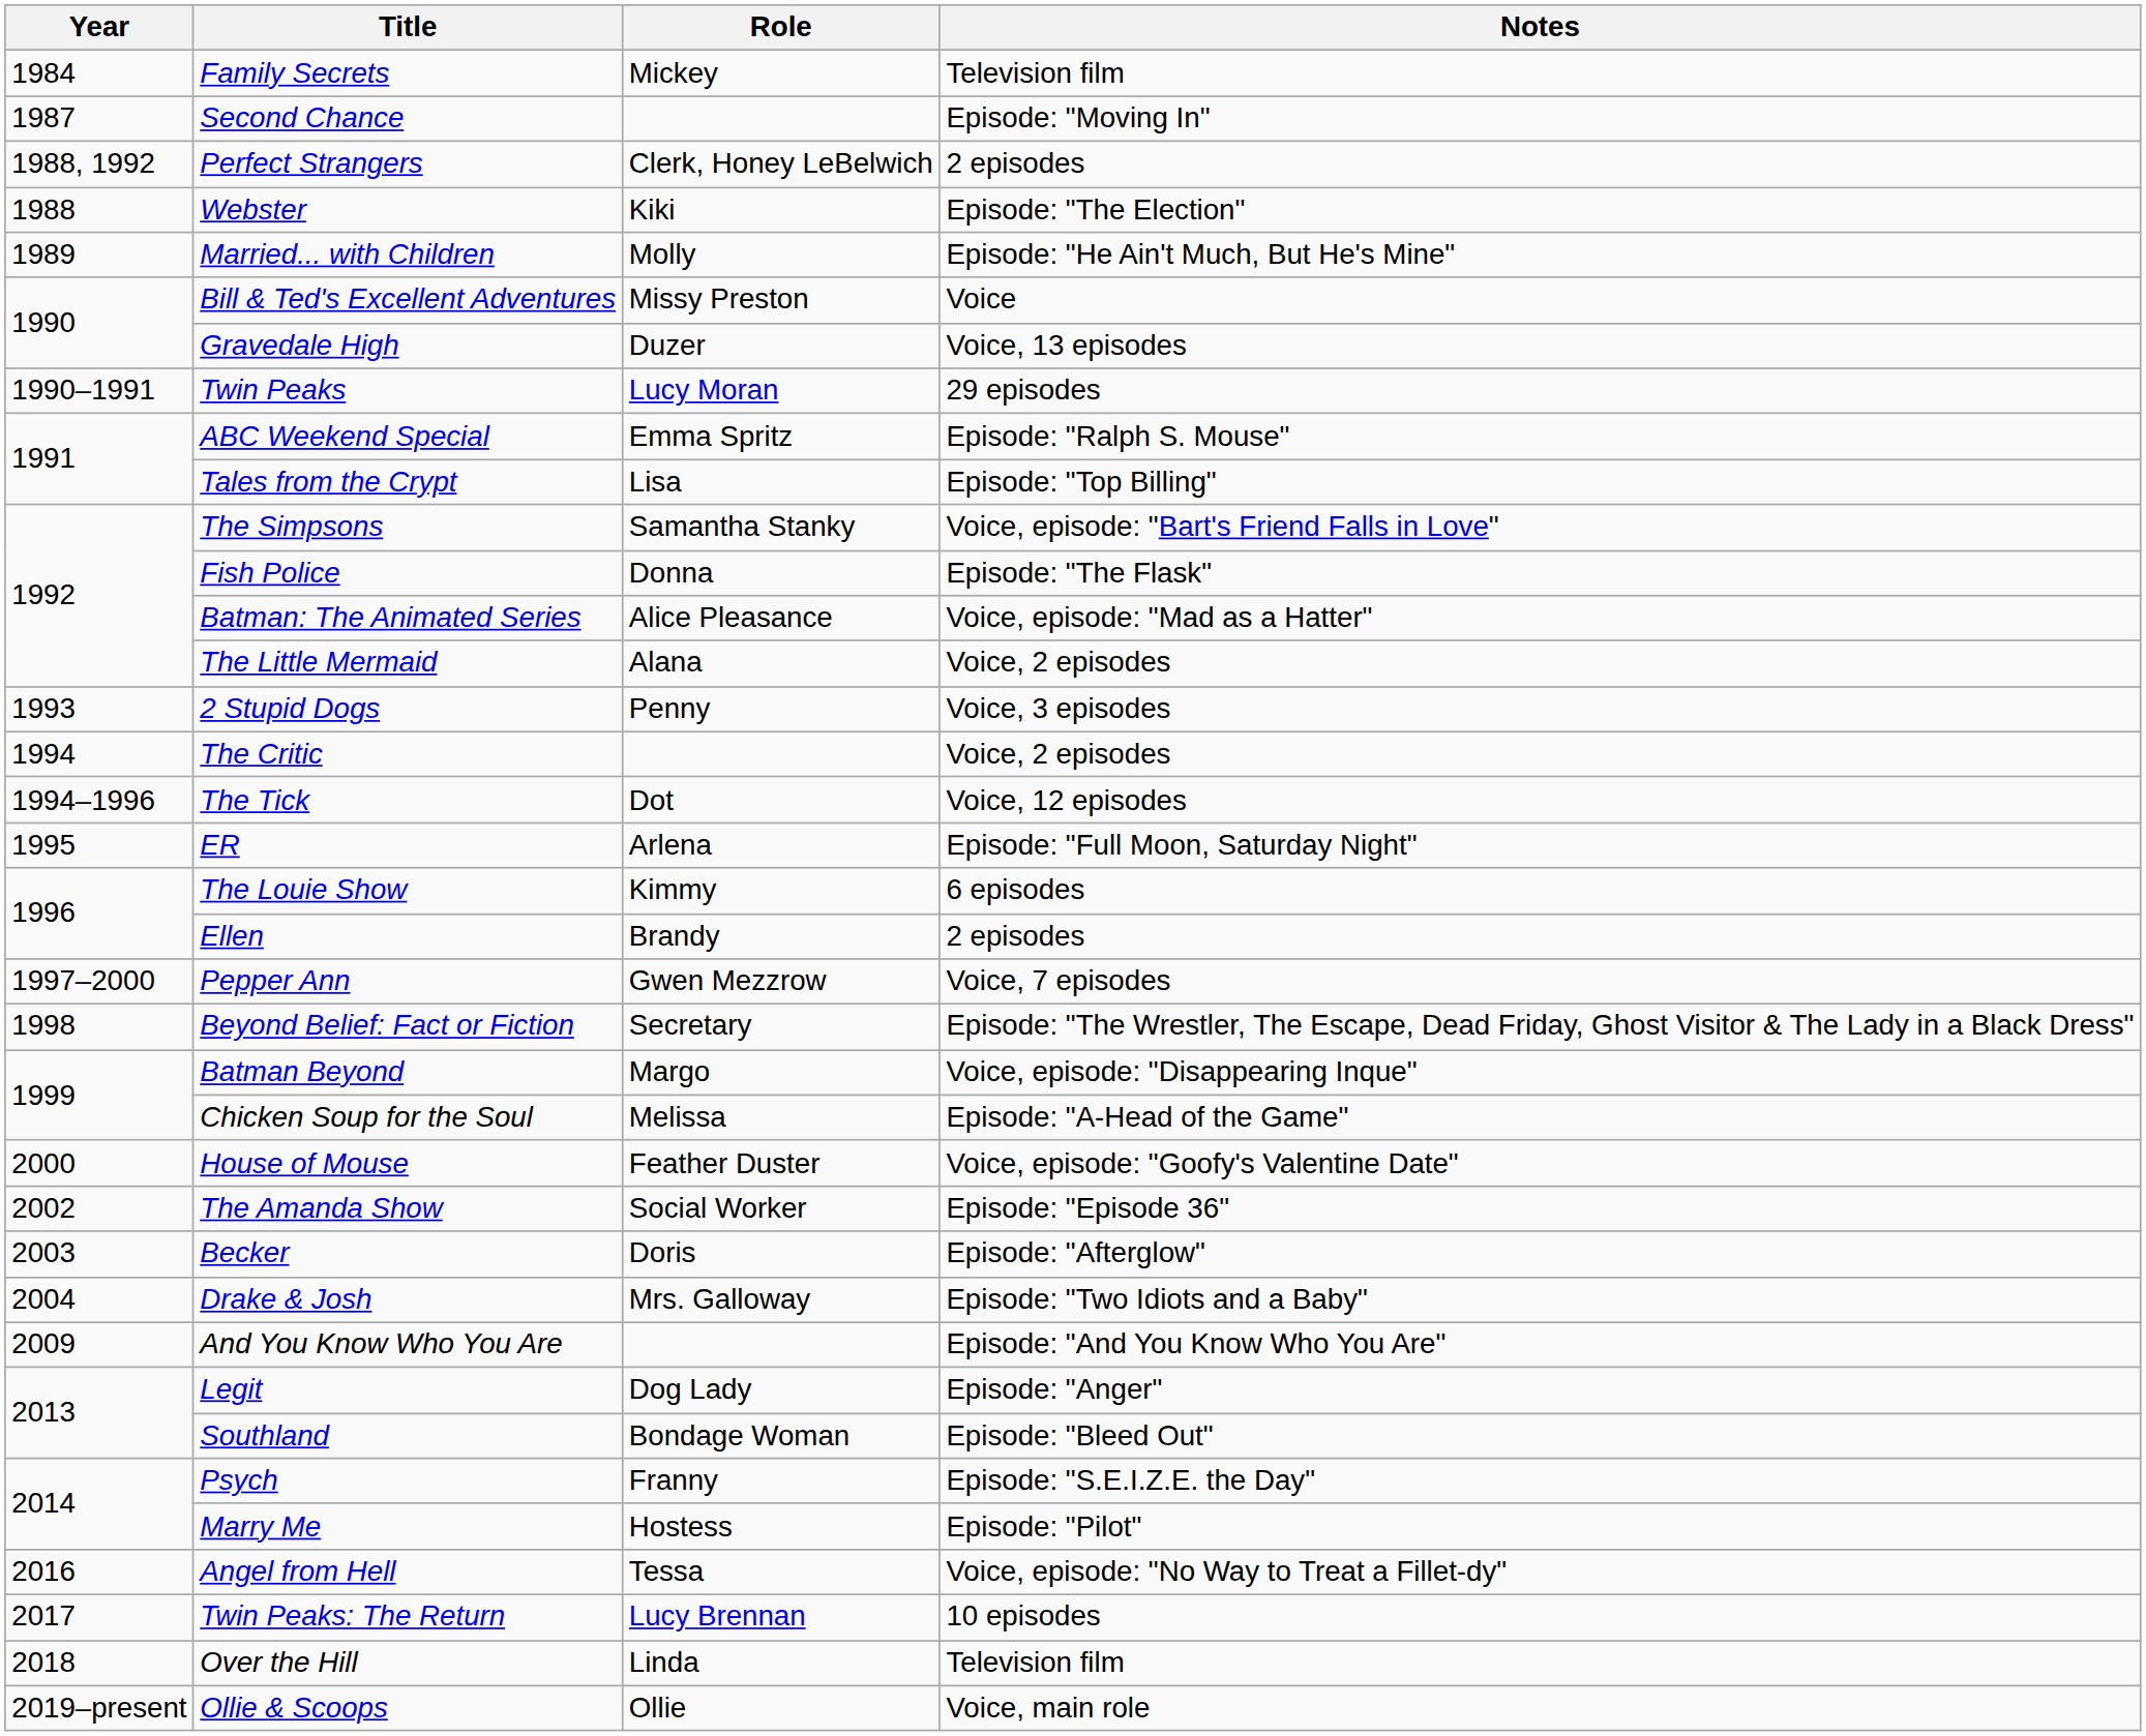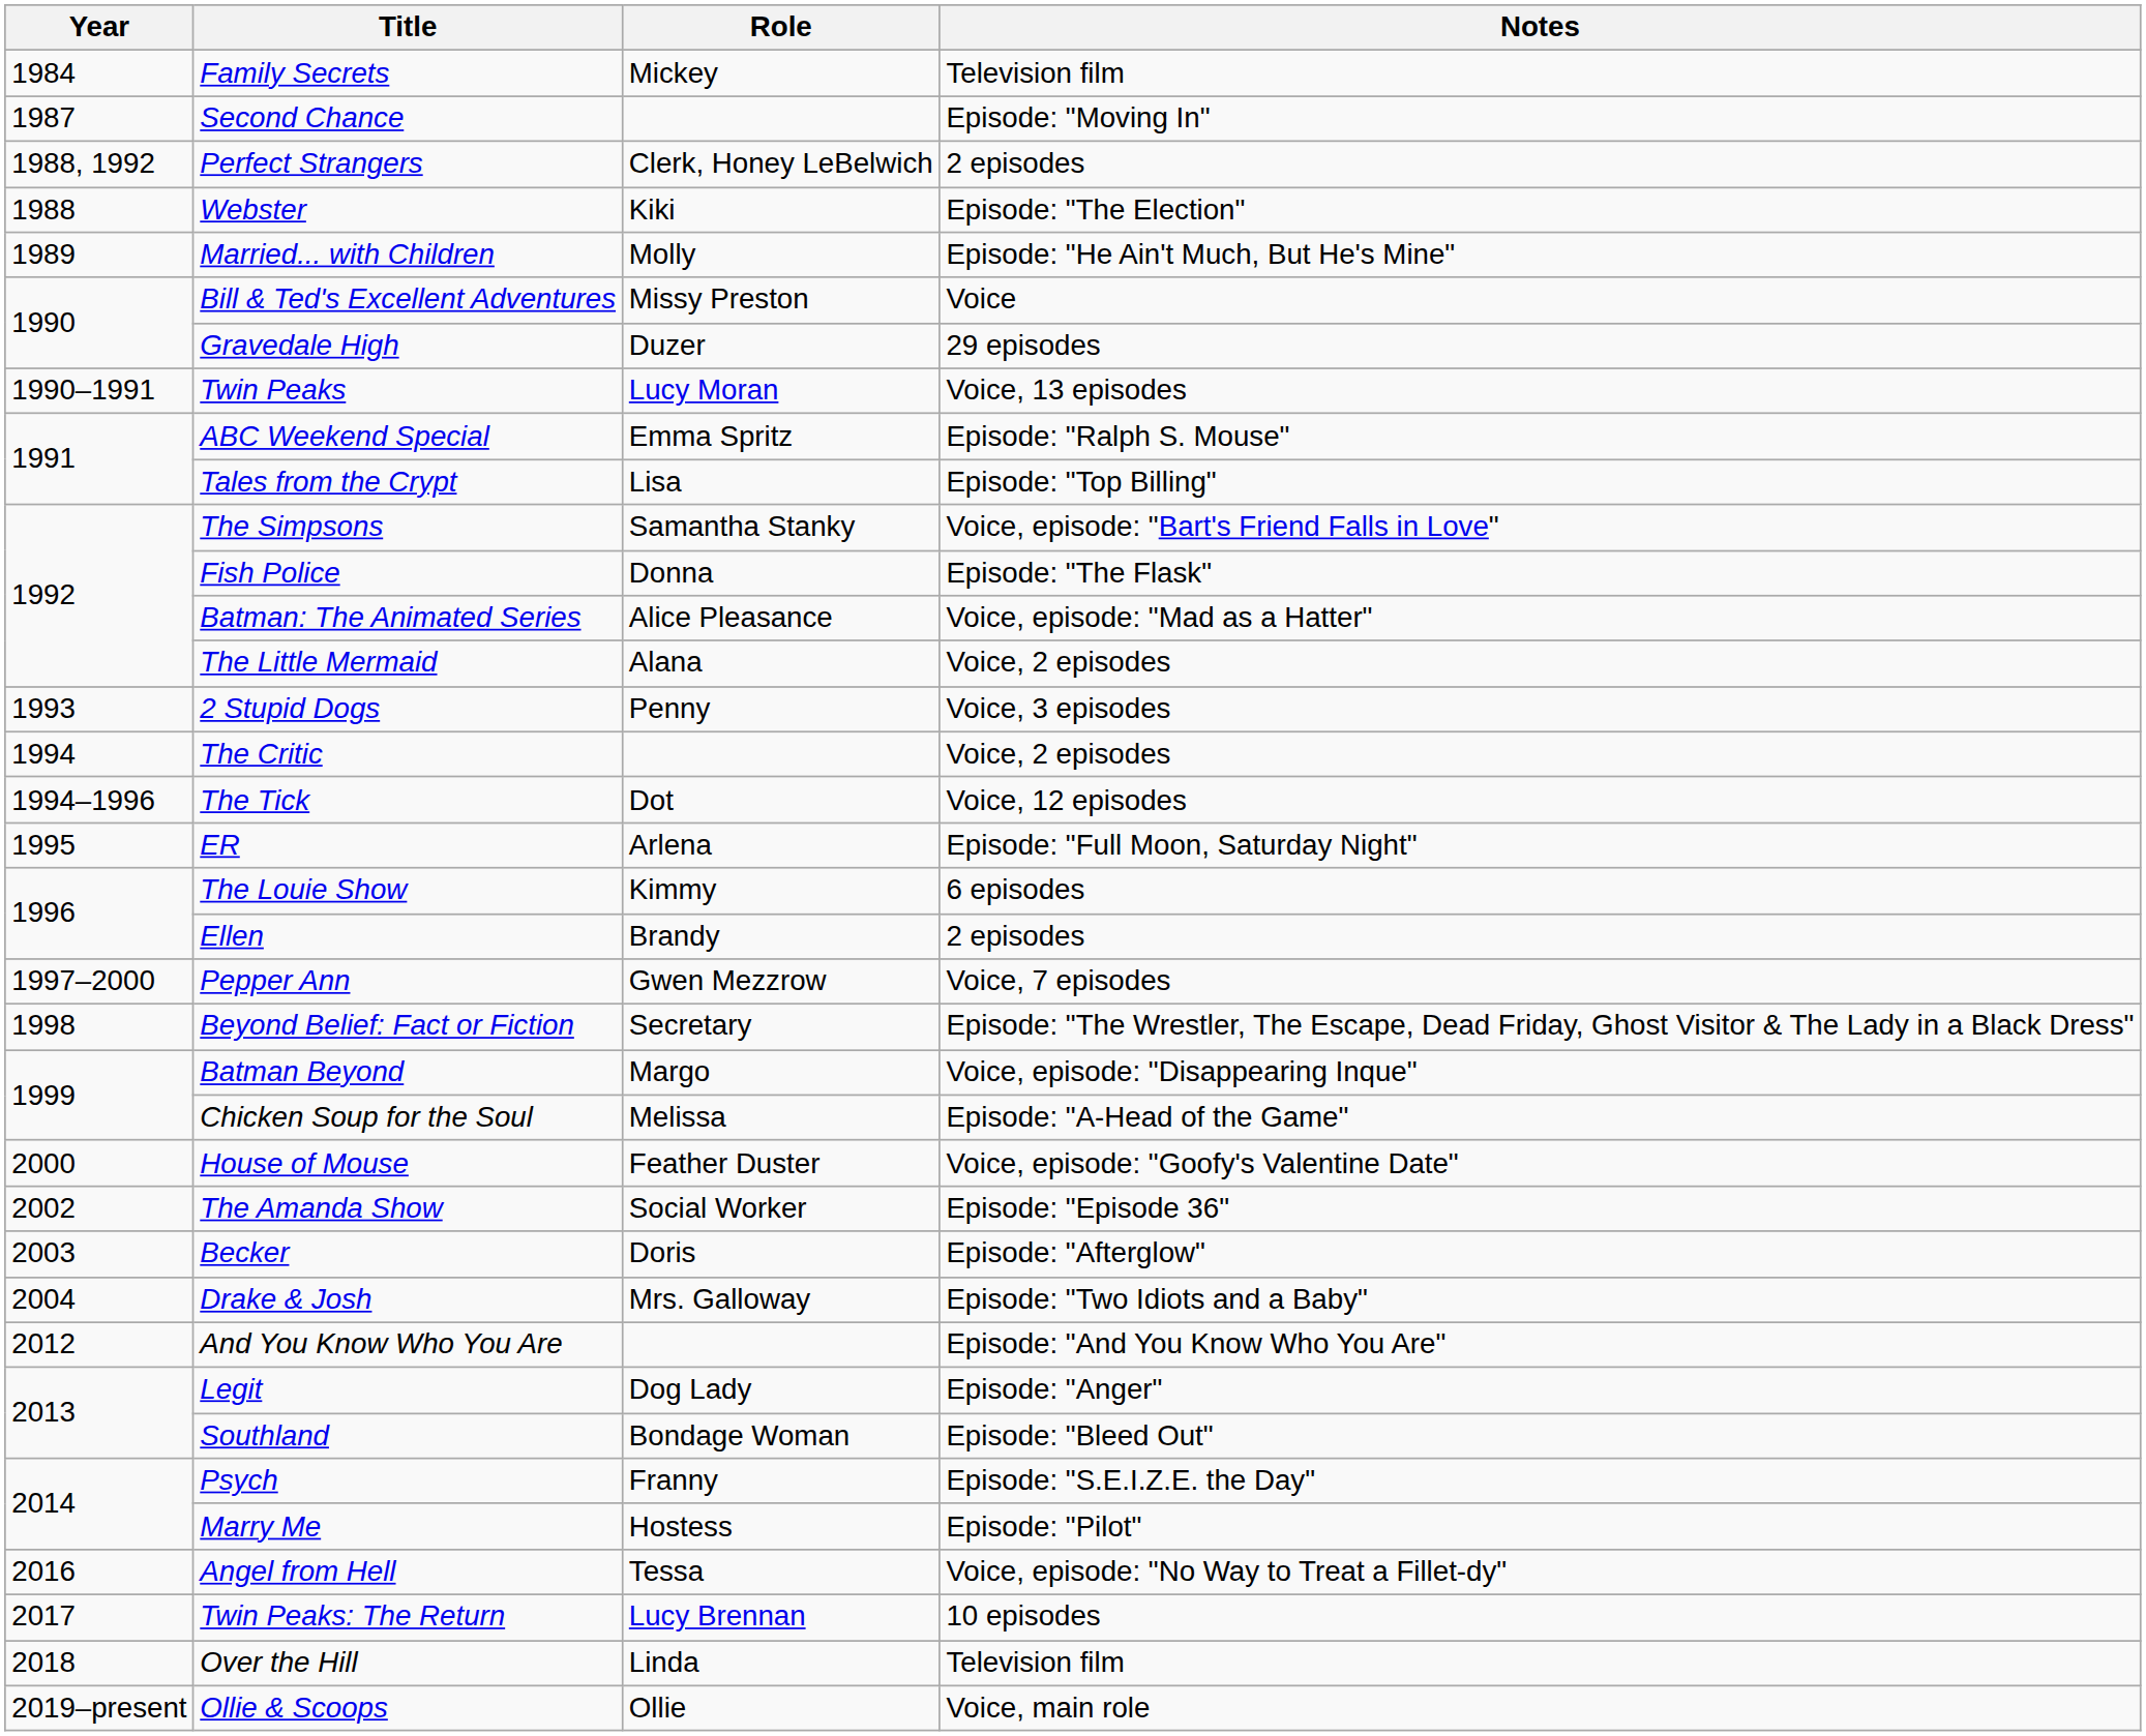Gravedale High | Notes: Voice, 13 episodes -> 29 episodes
Twin Peaks | Notes: 29 episodes -> Voice, 13 episodes
And You Know Who You Are | Year: 2009 -> 2012
